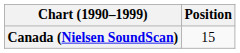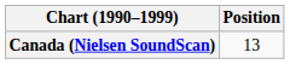Canada (Nielsen SoundScan) | Position: 15 -> 13
